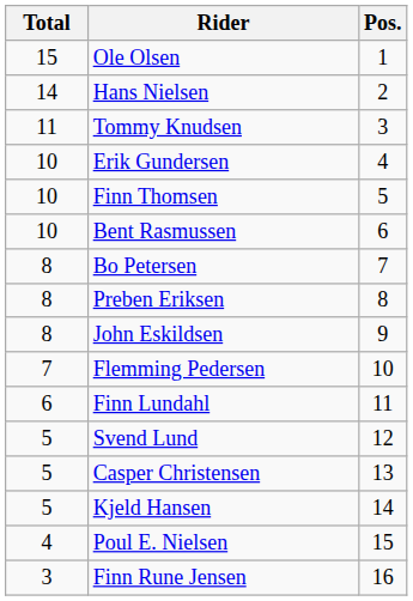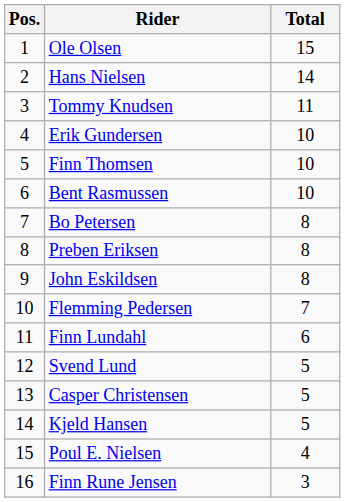columns swapped: Pos. <-> Total
